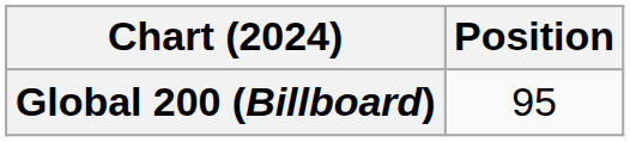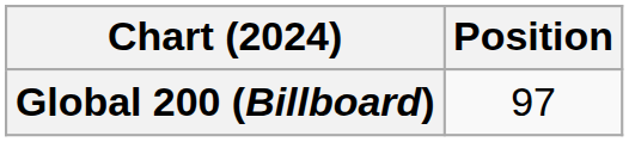Global 200 (Billboard) | Position: 95 -> 97
